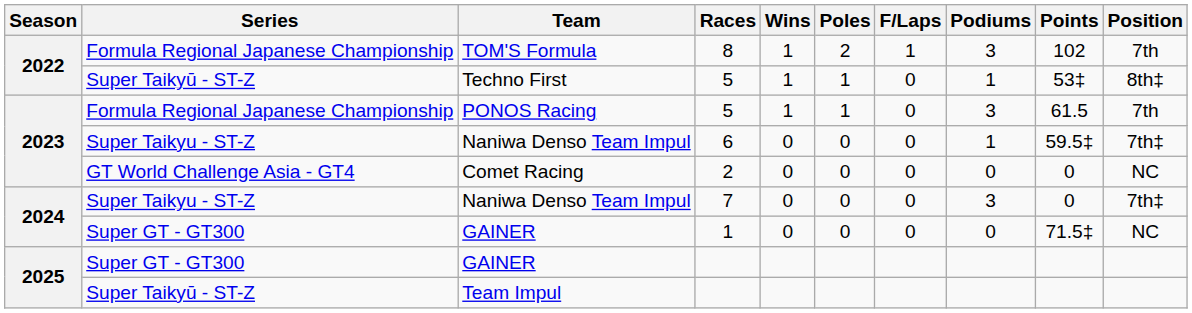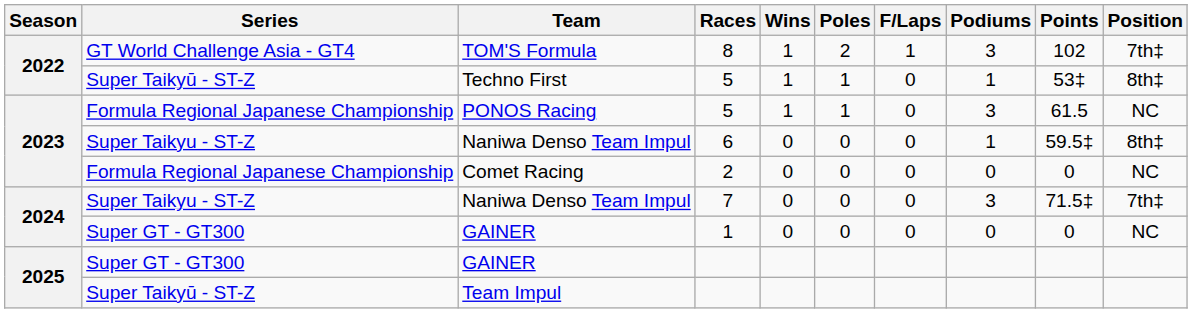TOM'S Formula | Series: Formula Regional Japanese Championship -> GT World Challenge Asia - GT4
TOM'S Formula | Position: 7th -> 7th‡
PONOS Racing | Position: 7th -> NC
Naniwa Denso Team Impul / 6 | Position: 7th‡ -> 8th‡
Comet Racing | Series: GT World Challenge Asia - GT4 -> Formula Regional Japanese Championship
Naniwa Denso Team Impul / 7 | Points: 0 -> 71.5‡
GAINER / 1 | Points: 71.5‡ -> 0
